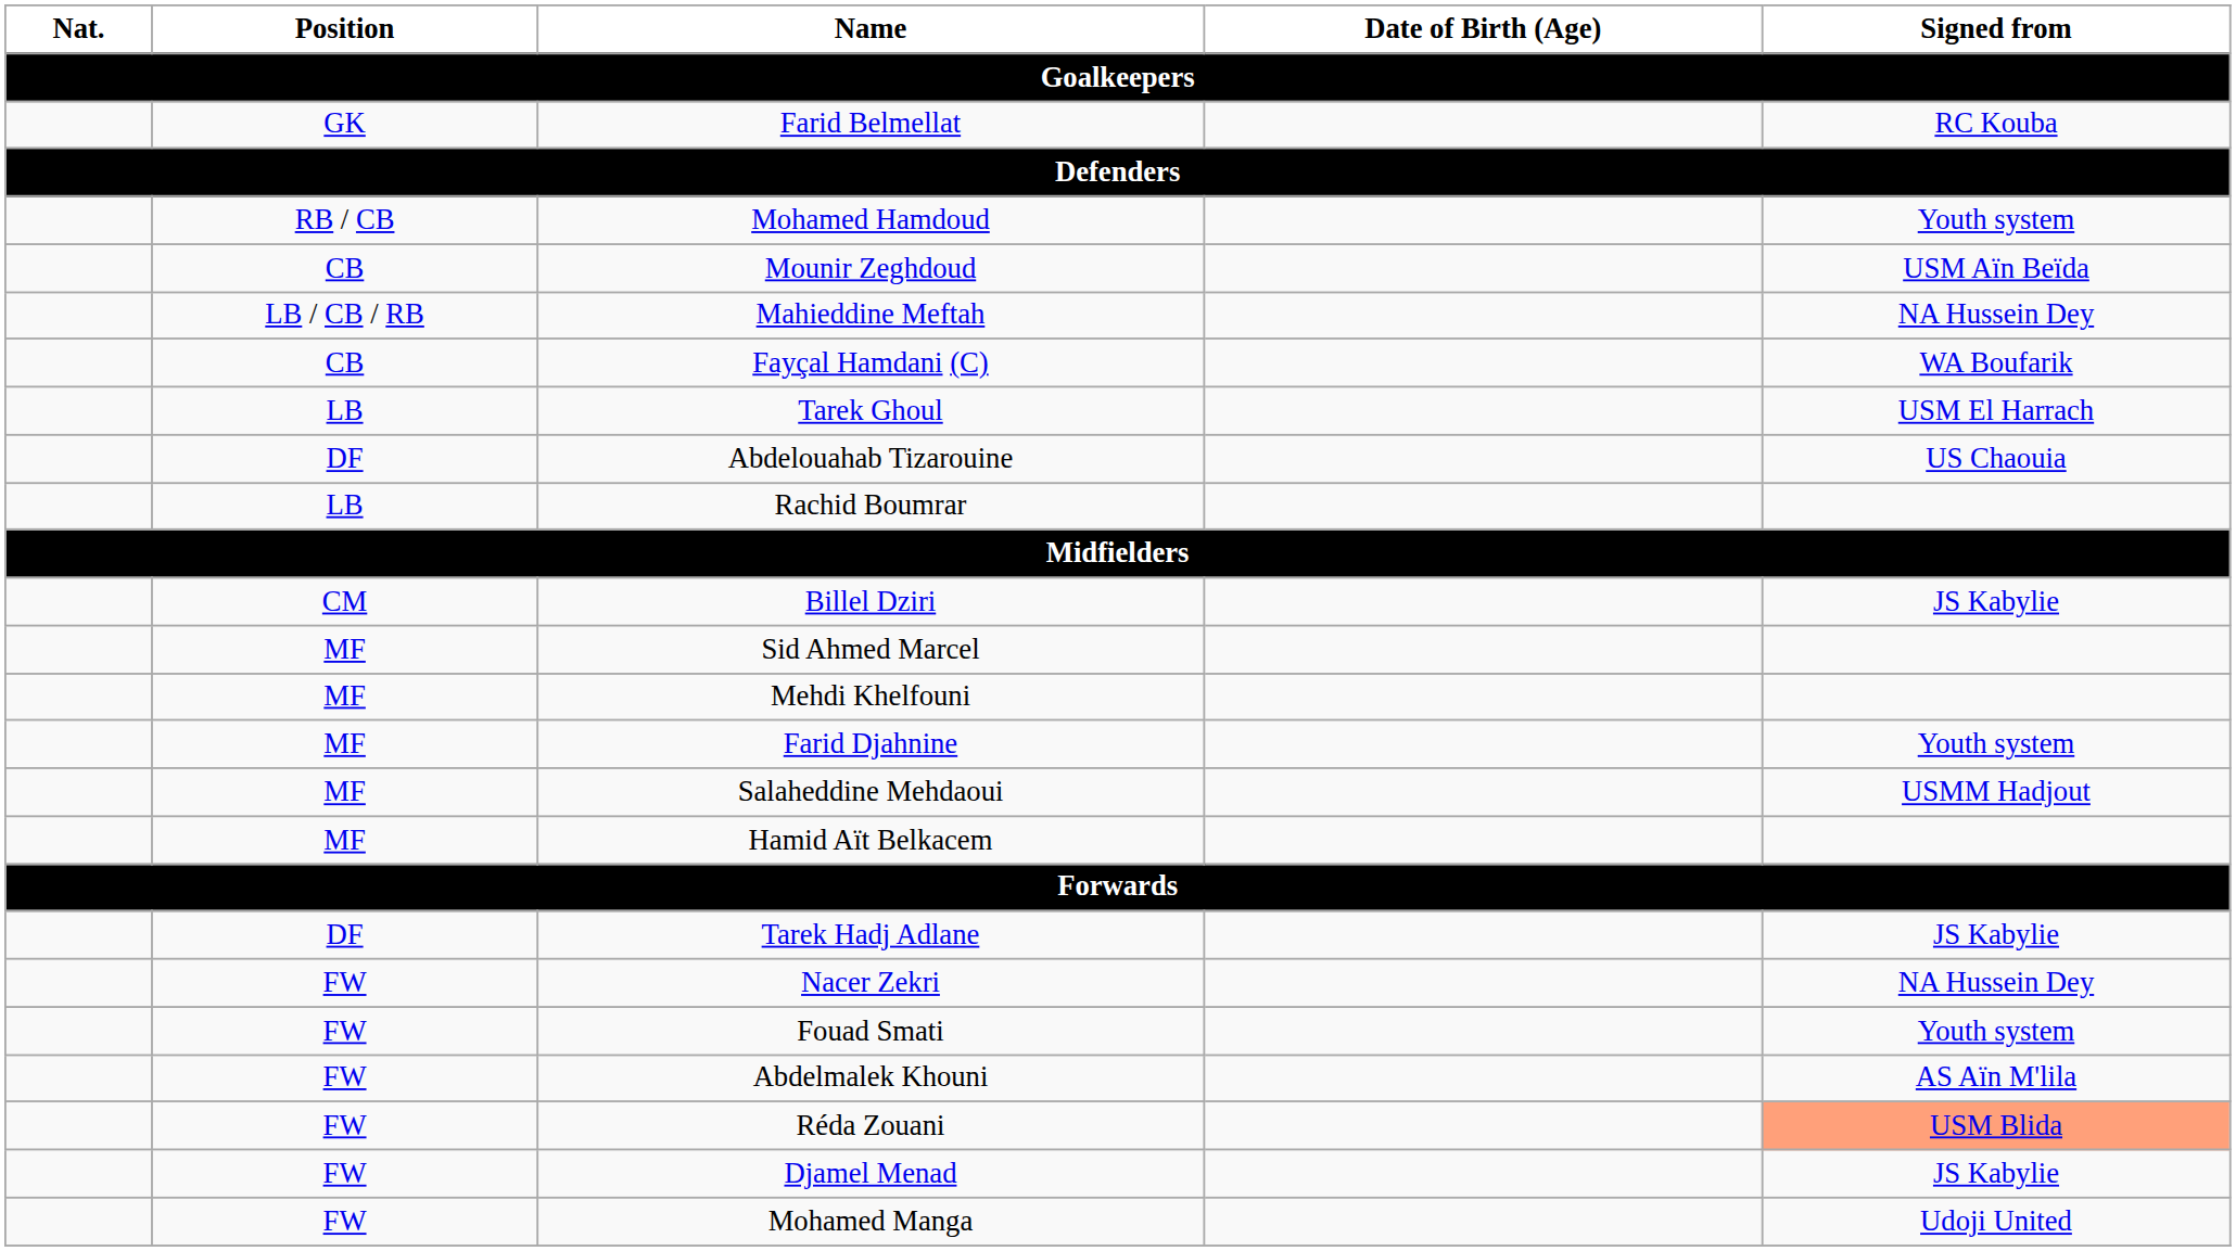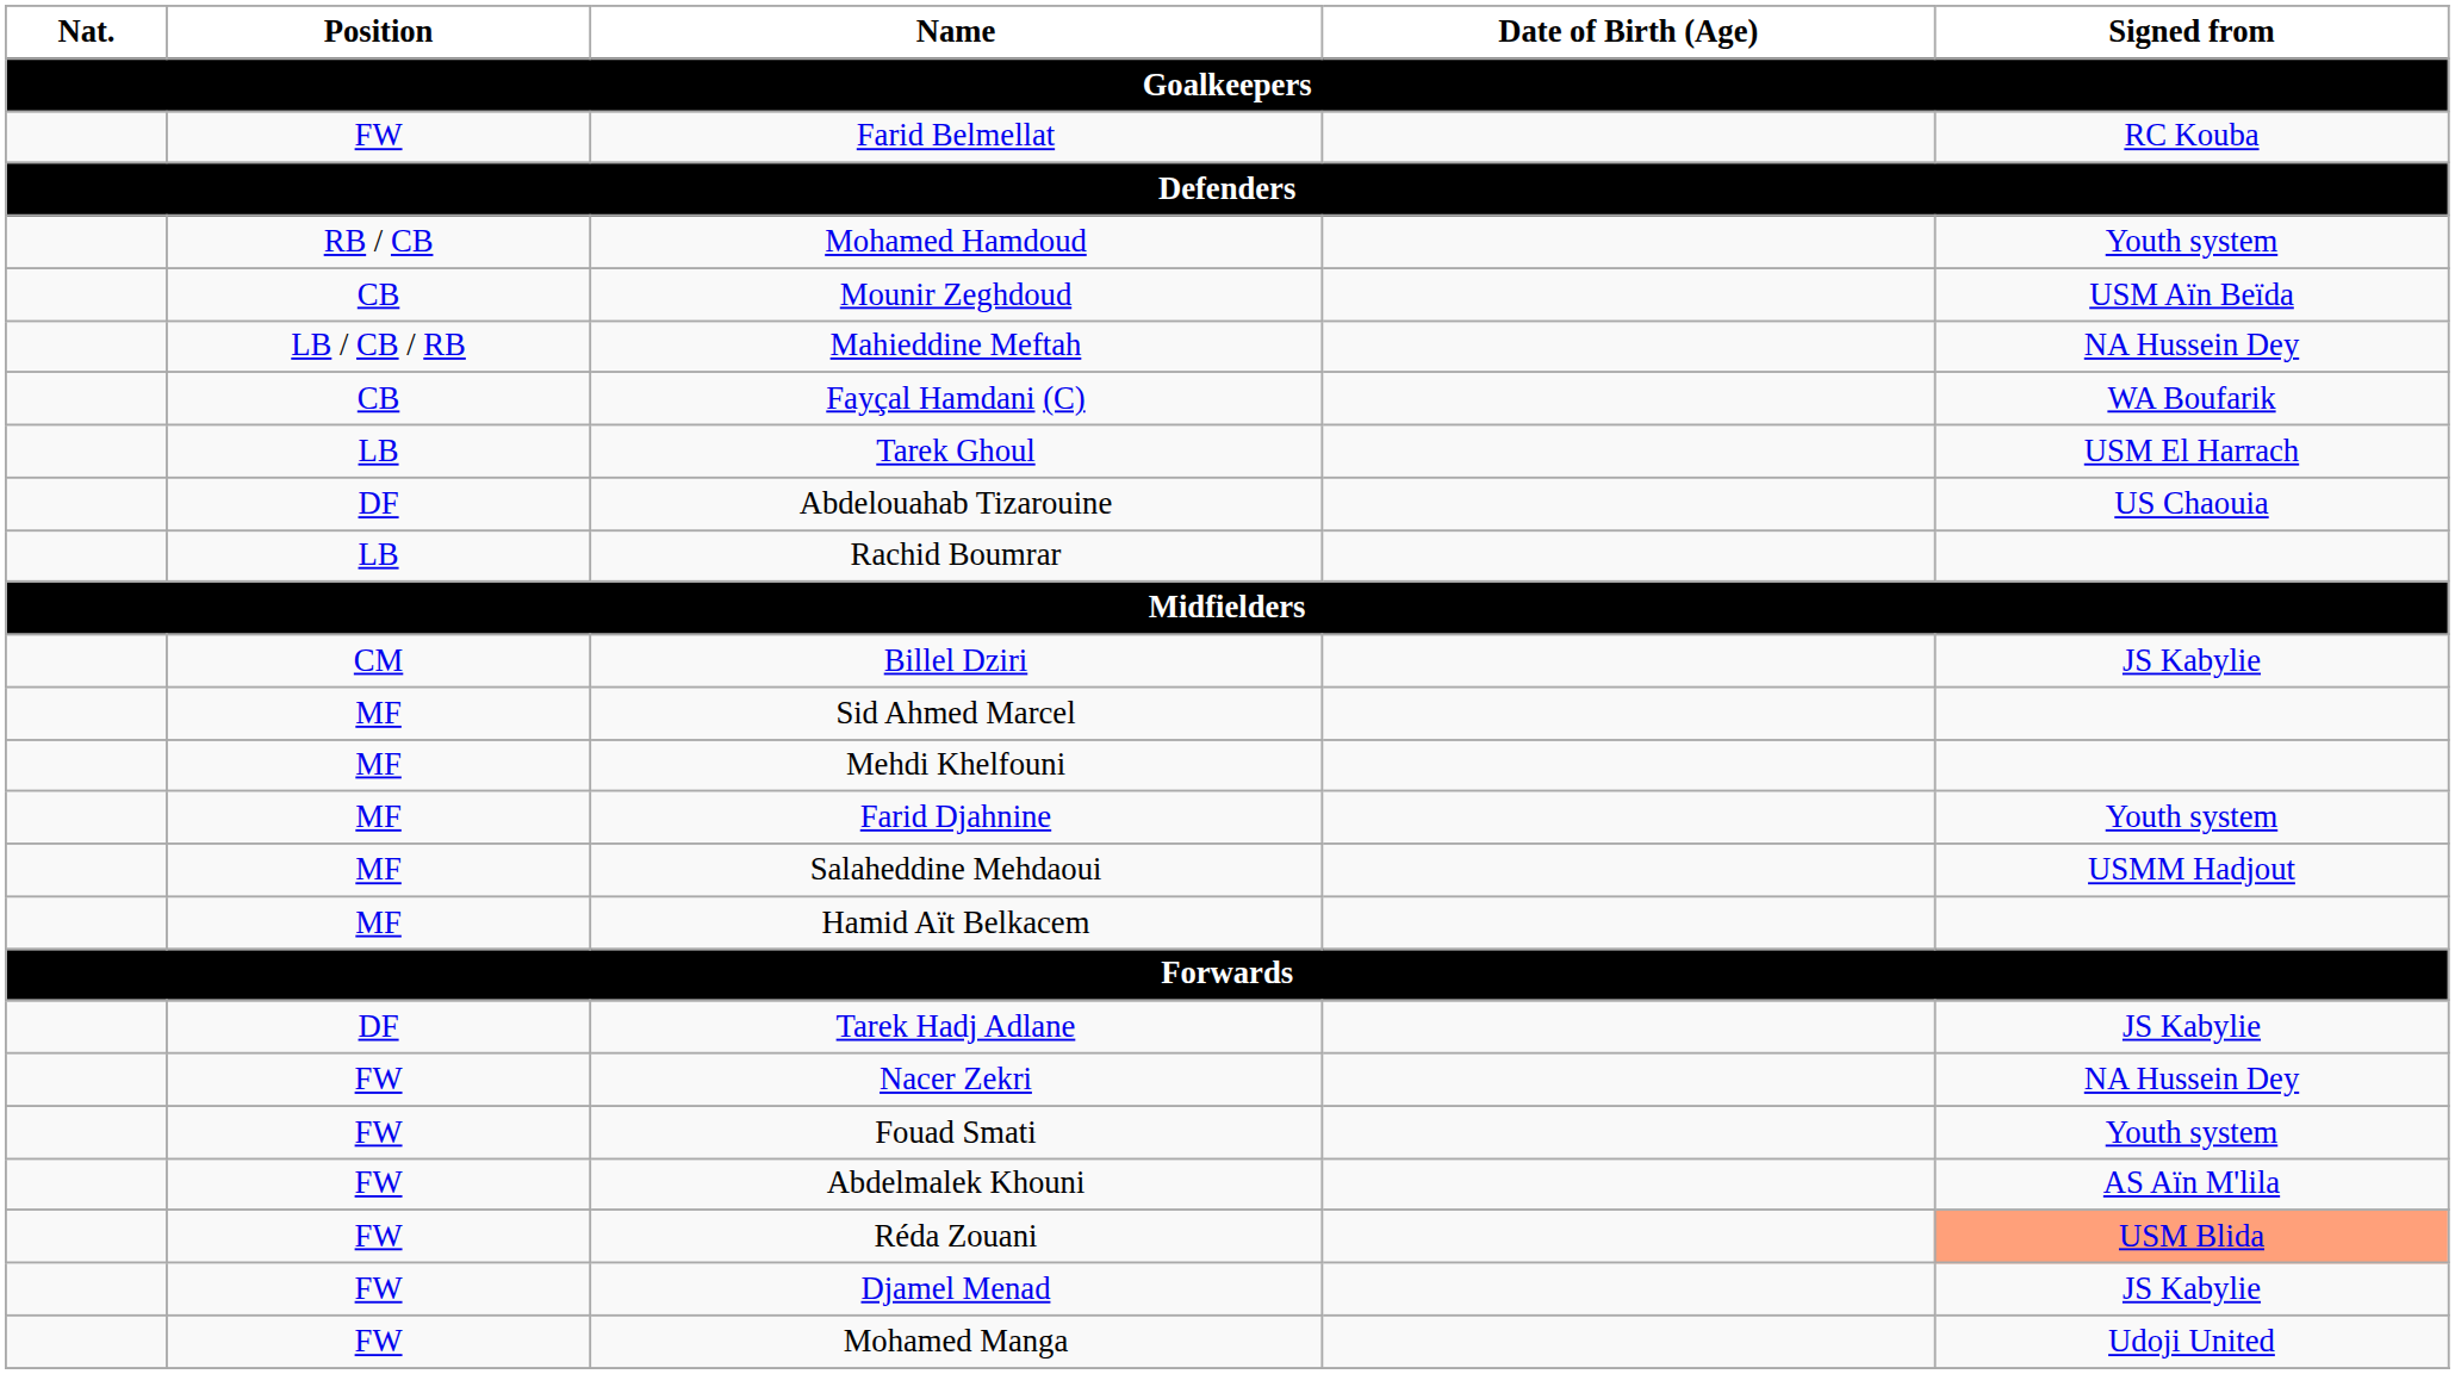Farid Belmellat | Position: GK -> FW
